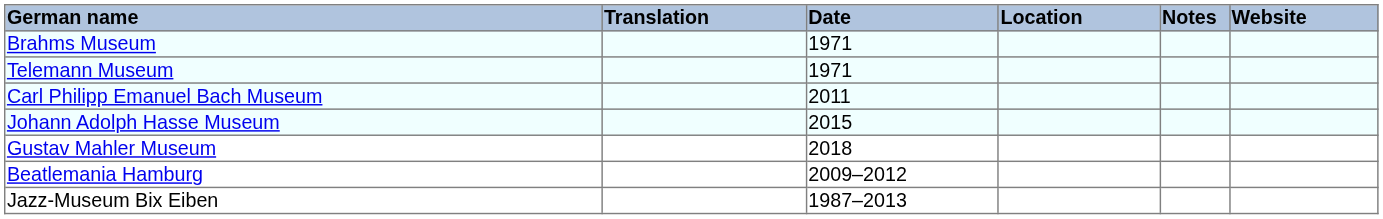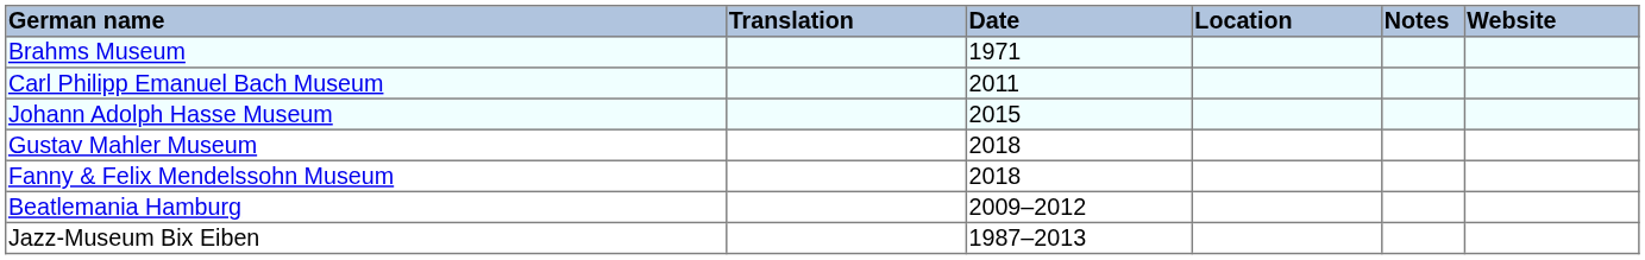- row: Telemann Museum | 1971
+ row: Fanny & Felix Mendelssohn Museum | 2018
